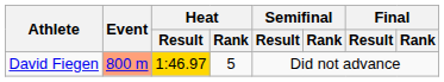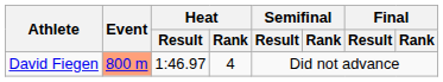David Fiegen | Heat / Result: gold background -> no background
David Fiegen | Heat / Rank: 5 -> 4
